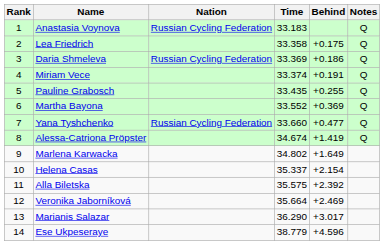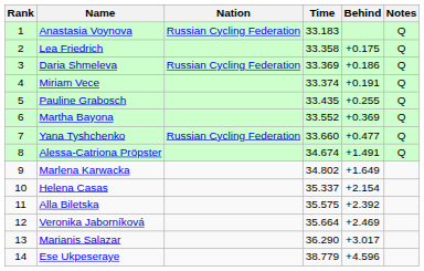Alessa-Catriona Pröpster | Behind: +1.419 -> +1.491
